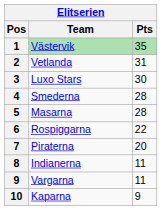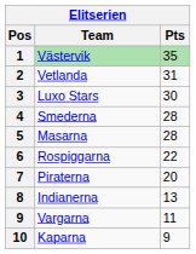Indianerna | Pts: 11 -> 13
